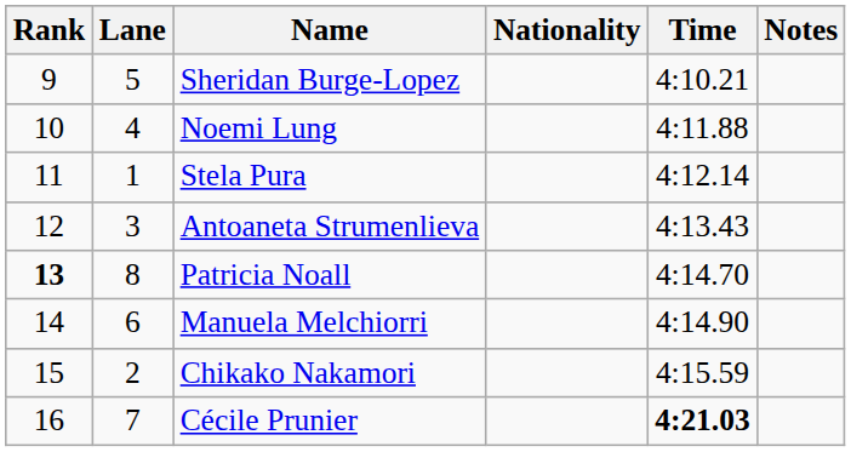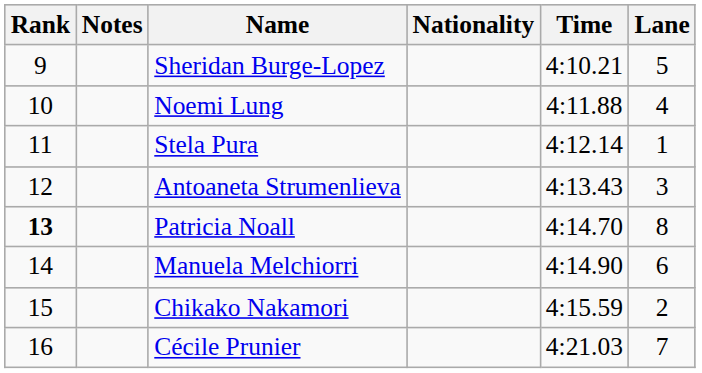columns swapped: Lane <-> Notes
Cécile Prunier | Time: bold -> normal
